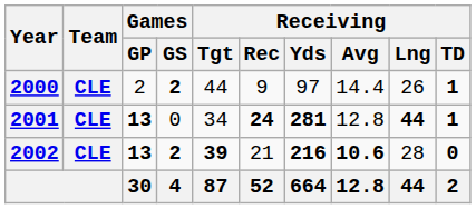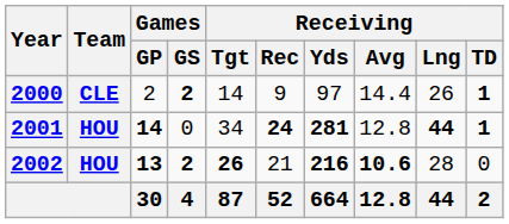2000 | Receiving / Tgt: 44 -> 14
2001 | Team: CLE -> HOU
2001 | Games / GP: 13 -> 14
2002 | Team: CLE -> HOU
2002 | Receiving / Tgt: 39 -> 26
2002 | Receiving / TD: bold -> normal
